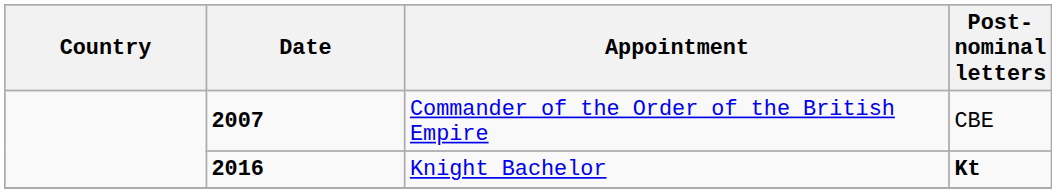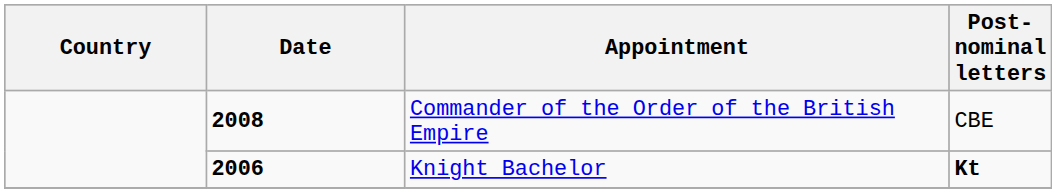Commander of the Order of the British Empire | Date: 2007 -> 2008
Knight Bachelor | Date: 2016 -> 2006
